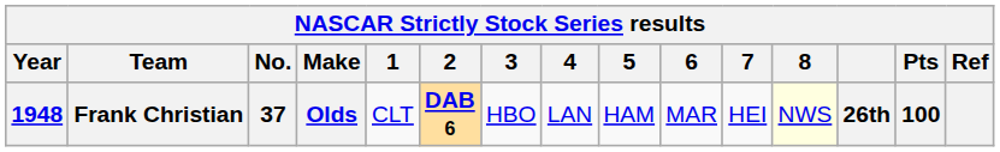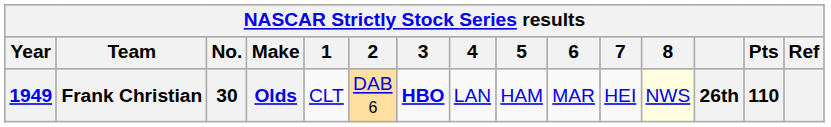Frank Christian | Year: 1948 -> 1949
Frank Christian | No.: 37 -> 30
Frank Christian | 2: bold -> normal
Frank Christian | 3: normal -> bold
Frank Christian | Pts: 100 -> 110
